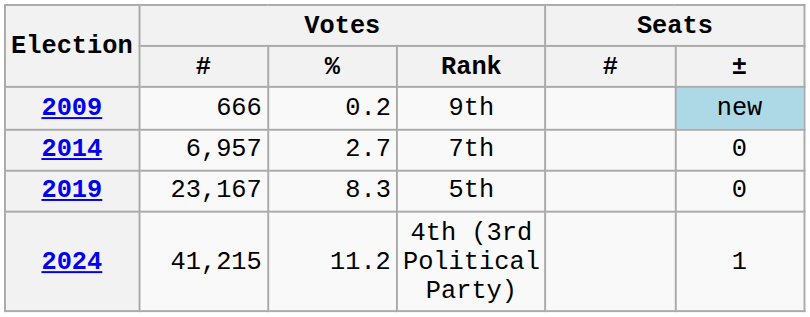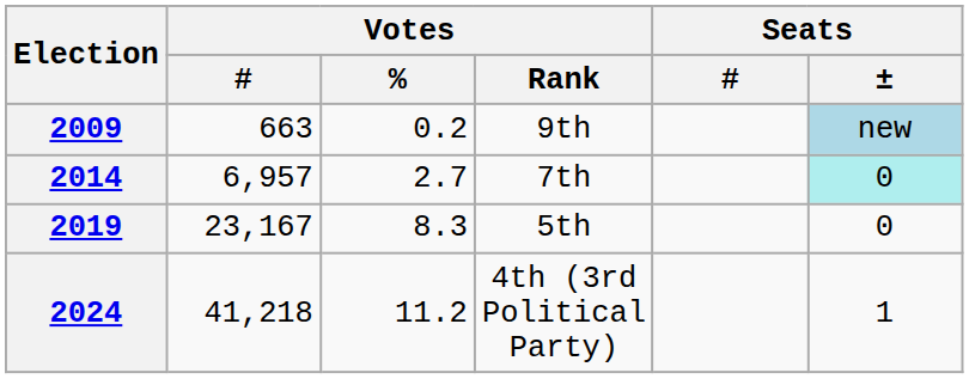2009 | Votes / #: 666 -> 663
2014 | Seats / ±: no background -> paleturquoise background
2024 | Votes / #: 41,215 -> 41,218
